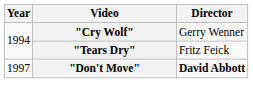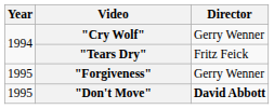+ row: 1995 | "Forgiveness" | Gerry Wenner
"Don't Move" | Year: 1997 -> 1995
